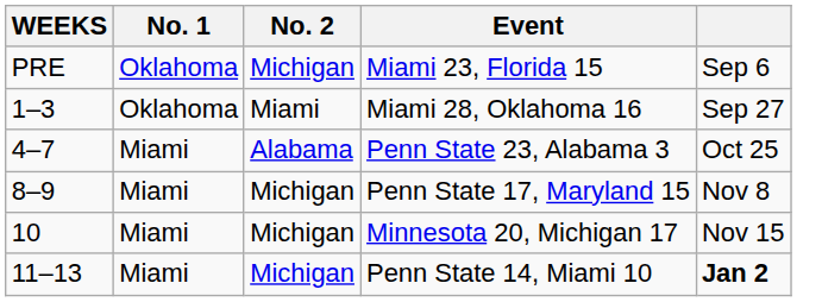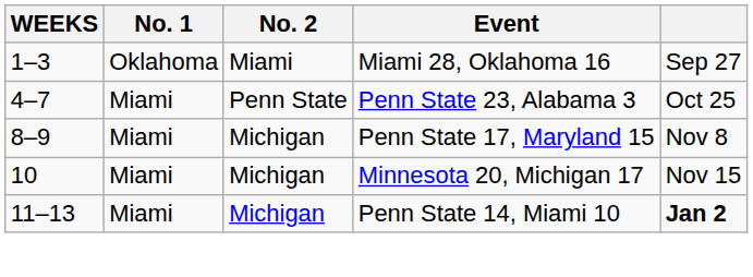- row: PRE | Oklahoma | Michigan | Miami 23, Florida 15 | Sep 6
Penn State 23, Alabama 3 | No. 2: Alabama -> Penn State
